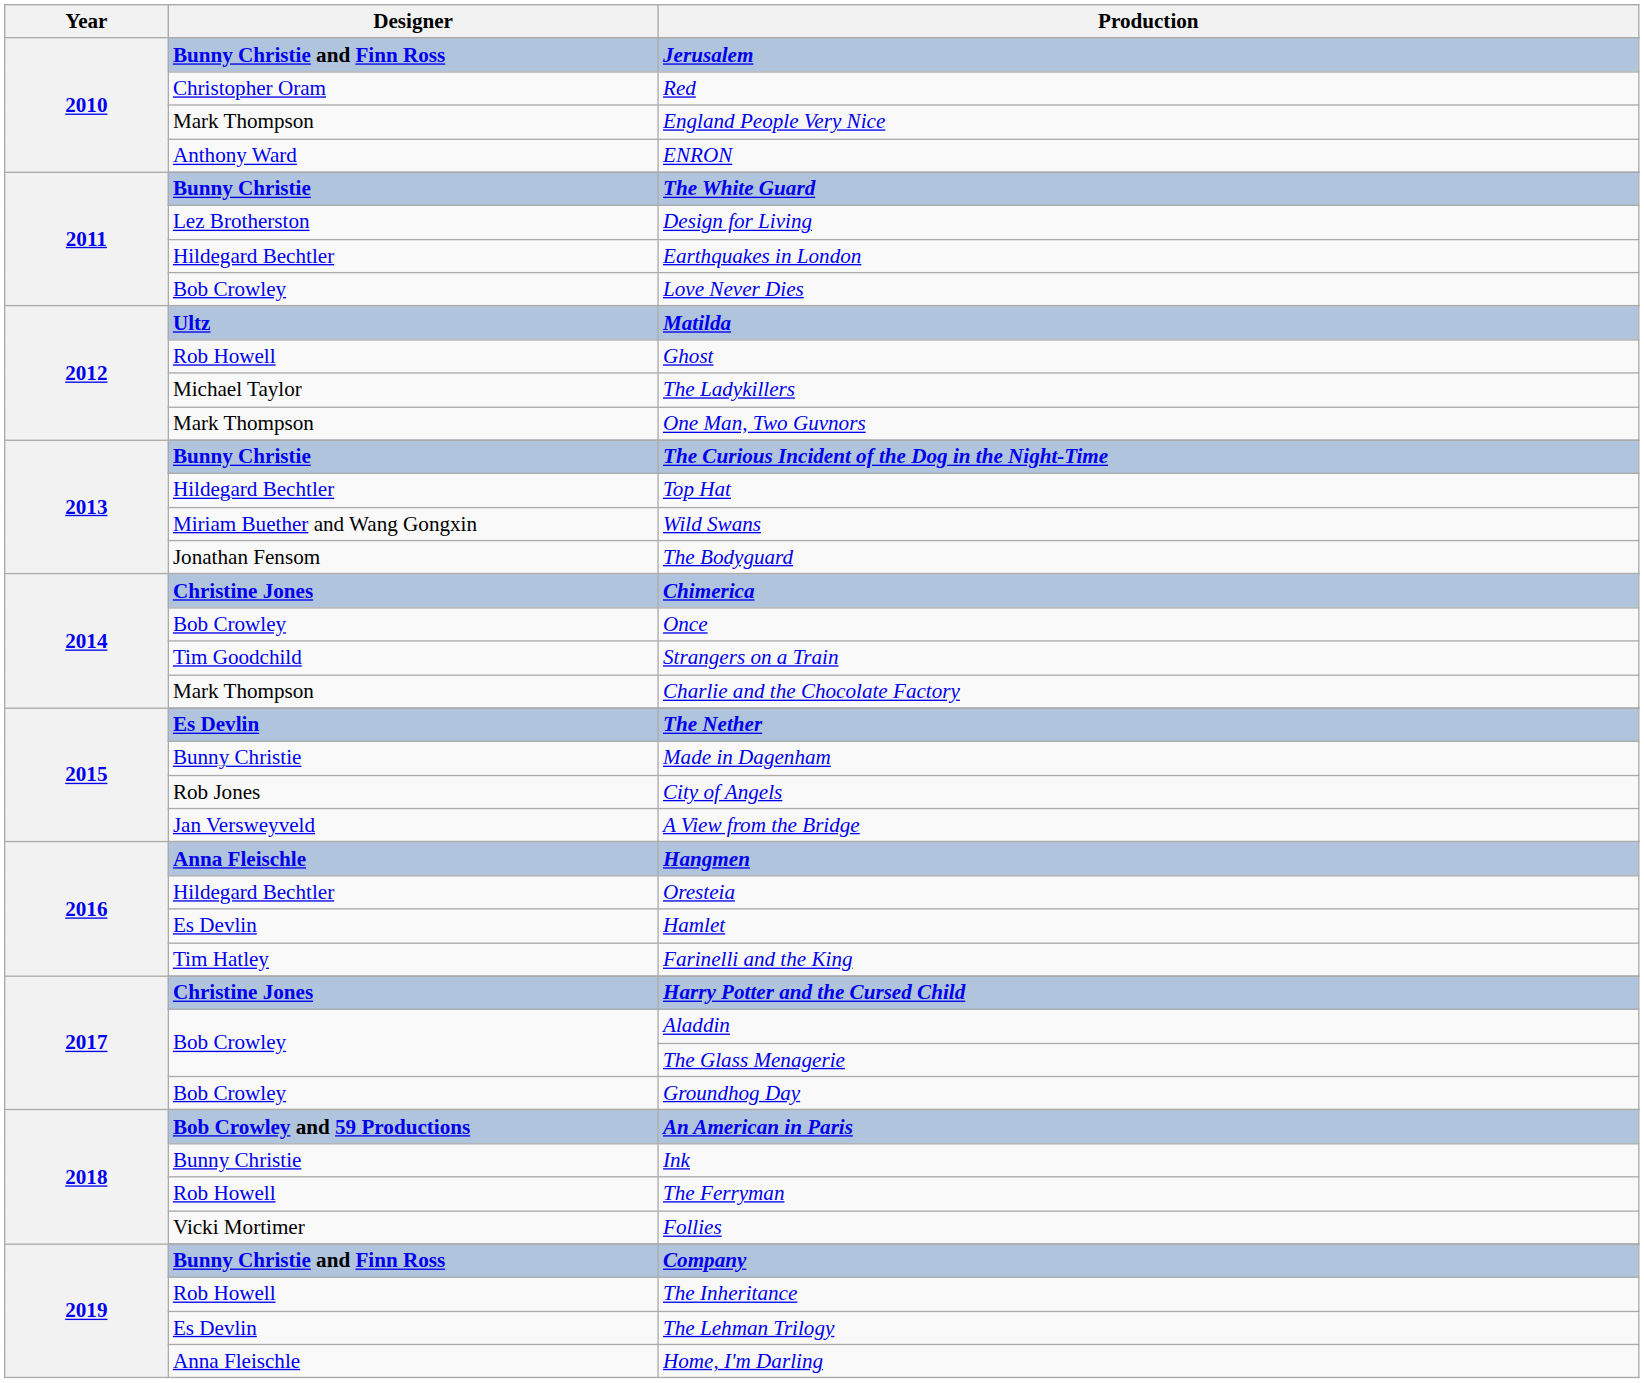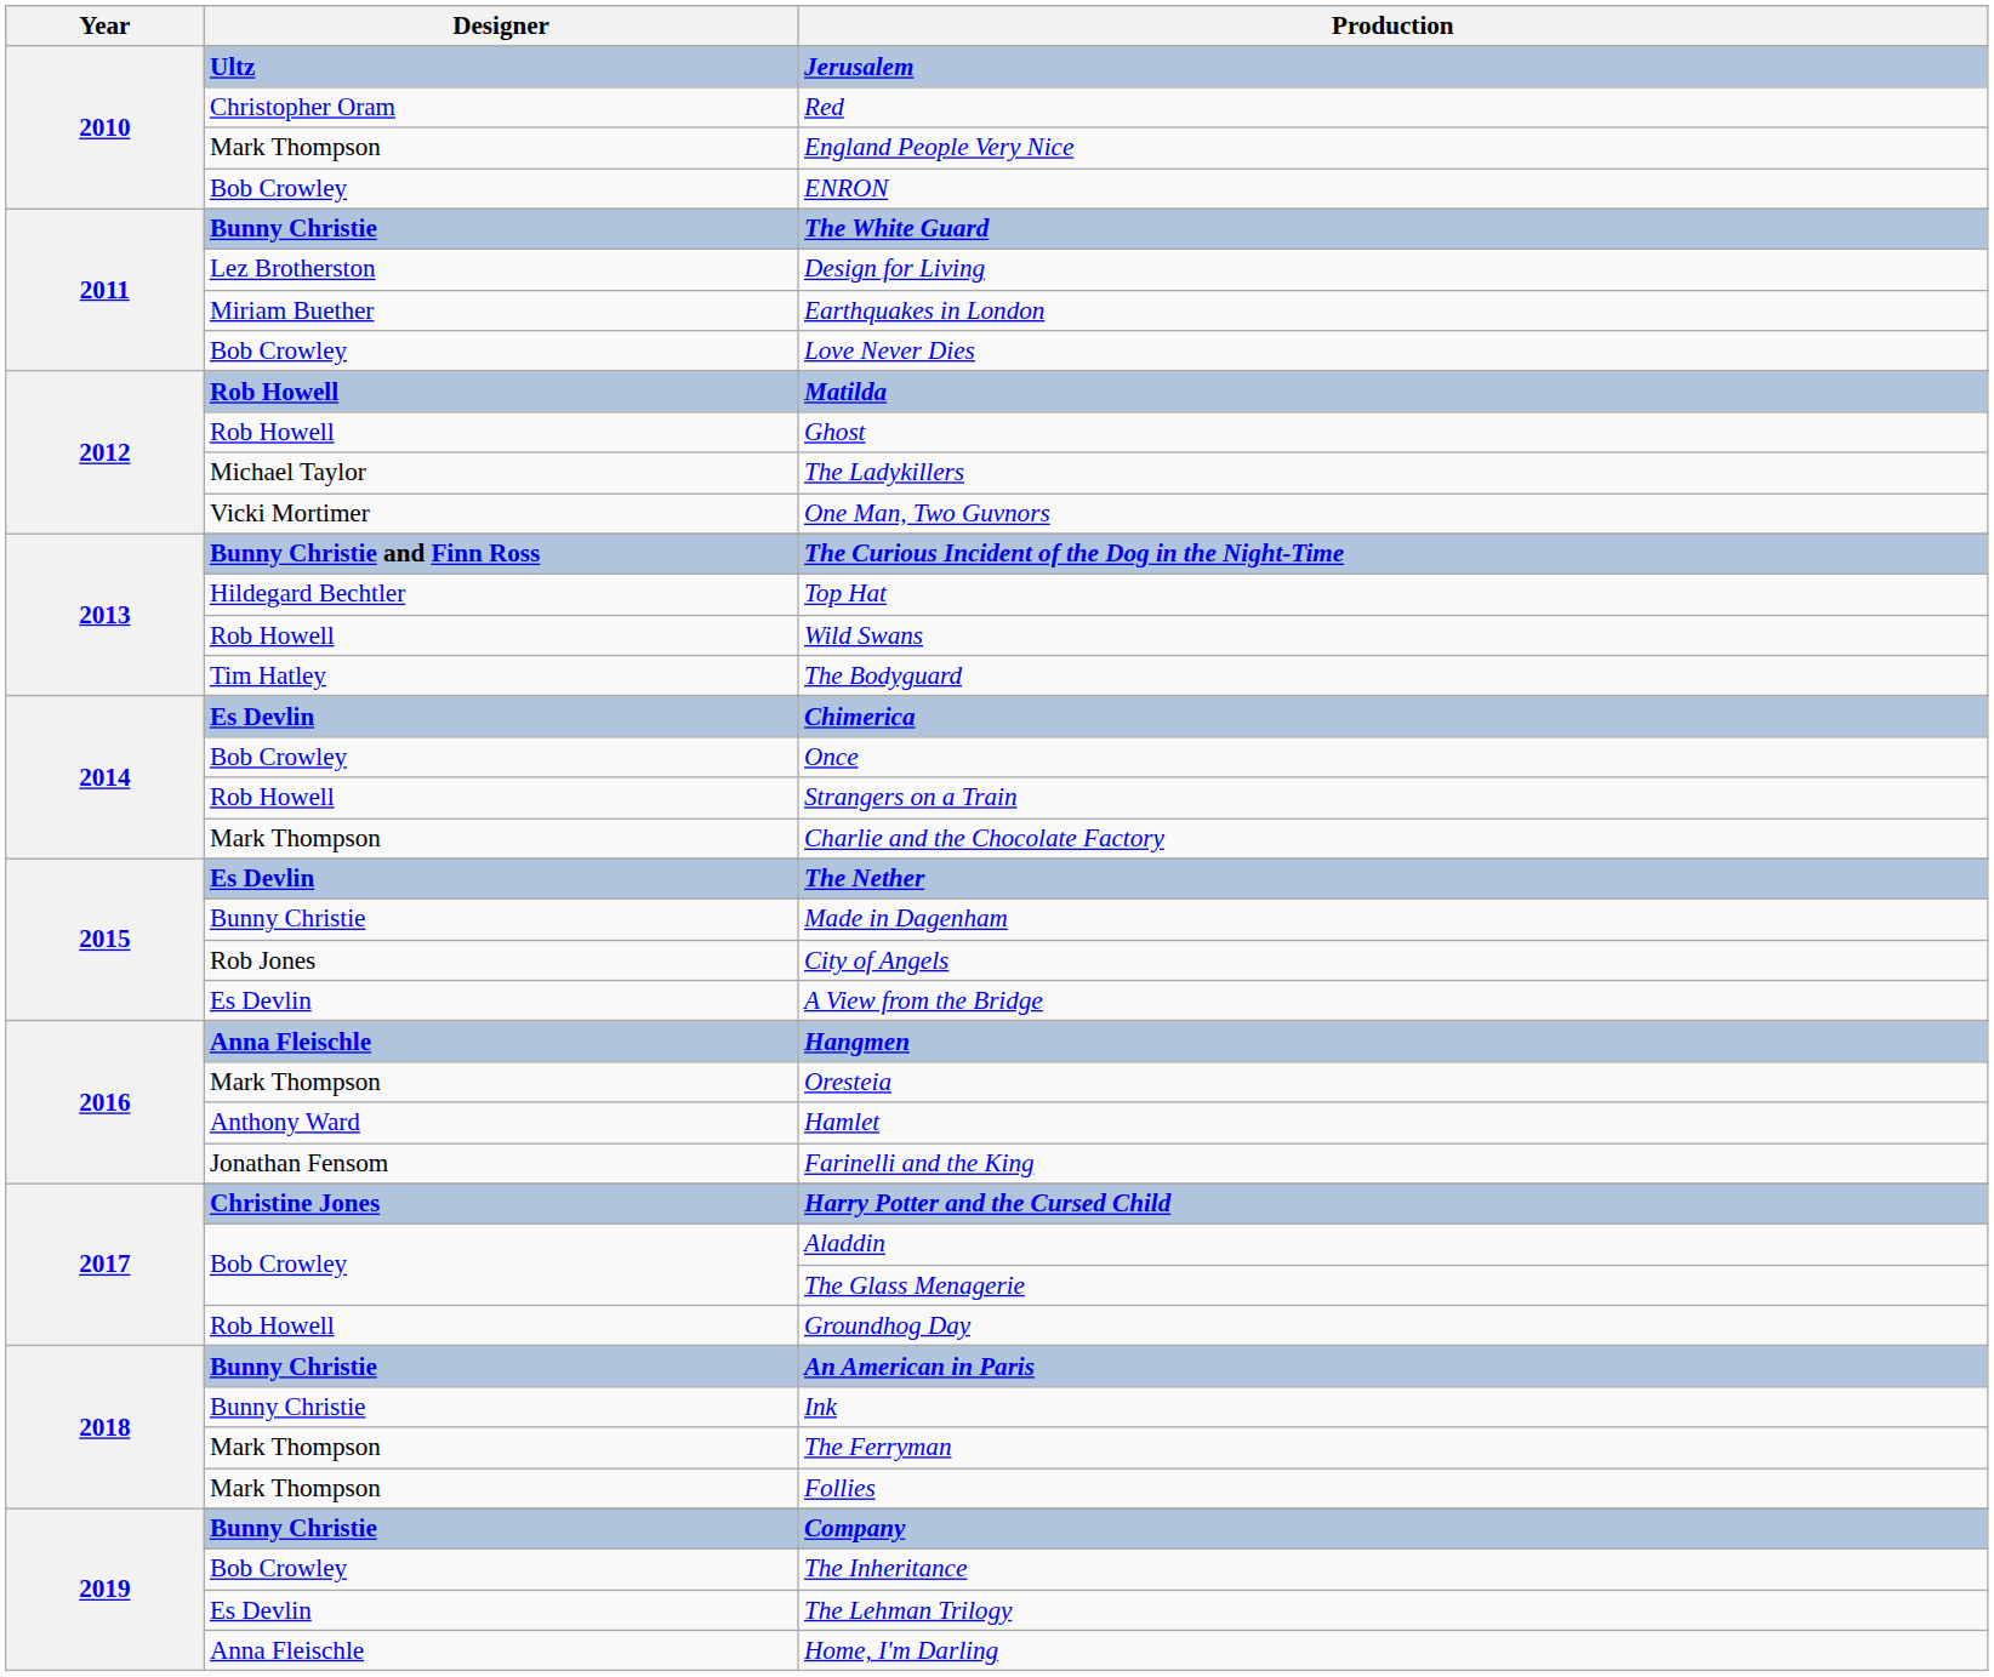Jerusalem | Designer: Bunny Christie and Finn Ross -> Ultz
ENRON | Designer: Anthony Ward -> Bob Crowley
Earthquakes in London | Designer: Hildegard Bechtler -> Miriam Buether
Matilda | Designer: Ultz -> Rob Howell
One Man, Two Guvnors | Designer: Mark Thompson -> Vicki Mortimer
The Curious Incident of the Dog in the Night-Time | Designer: Bunny Christie -> Bunny Christie and Finn Ross
Wild Swans | Designer: Miriam Buether and Wang Gongxin -> Rob Howell
The Bodyguard | Designer: Jonathan Fensom -> Tim Hatley
Chimerica | Designer: Christine Jones -> Es Devlin
Strangers on a Train | Designer: Tim Goodchild -> Rob Howell
A View from the Bridge | Designer: Jan Versweyveld -> Es Devlin
Oresteia | Designer: Hildegard Bechtler -> Mark Thompson
Hamlet | Designer: Es Devlin -> Anthony Ward
Farinelli and the King | Designer: Tim Hatley -> Jonathan Fensom
Groundhog Day | Designer: Bob Crowley -> Rob Howell
An American in Paris | Designer: Bob Crowley and 59 Productions -> Bunny Christie
The Ferryman | Designer: Rob Howell -> Mark Thompson
Follies | Designer: Vicki Mortimer -> Mark Thompson
Company | Designer: Bunny Christie and Finn Ross -> Bunny Christie
The Inheritance | Designer: Rob Howell -> Bob Crowley
